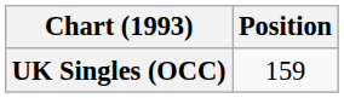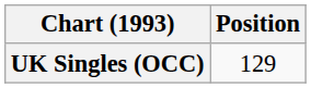UK Singles (OCC) | Position: 159 -> 129
